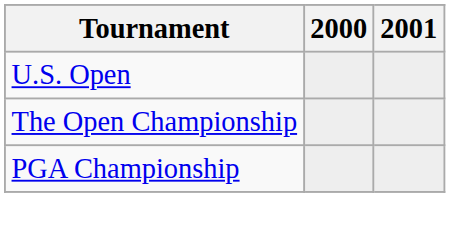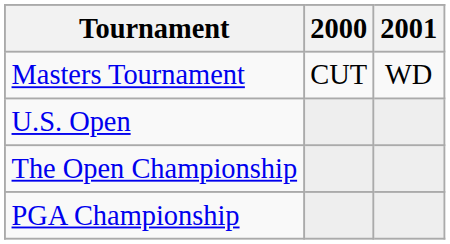+ row: Masters Tournament | CUT | WD
